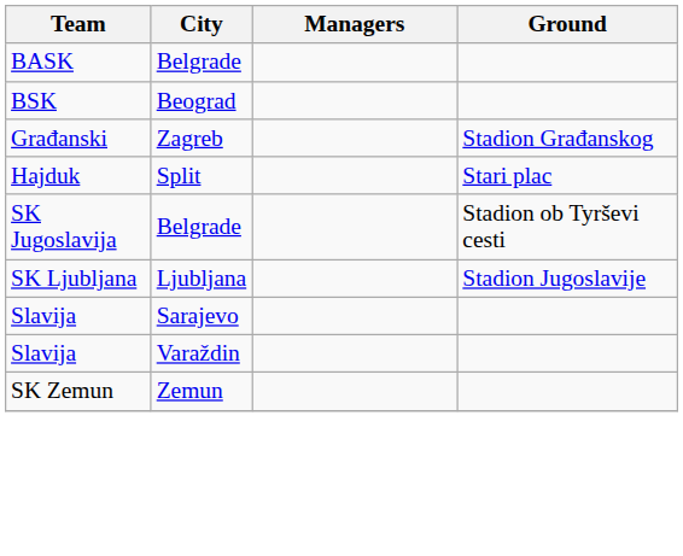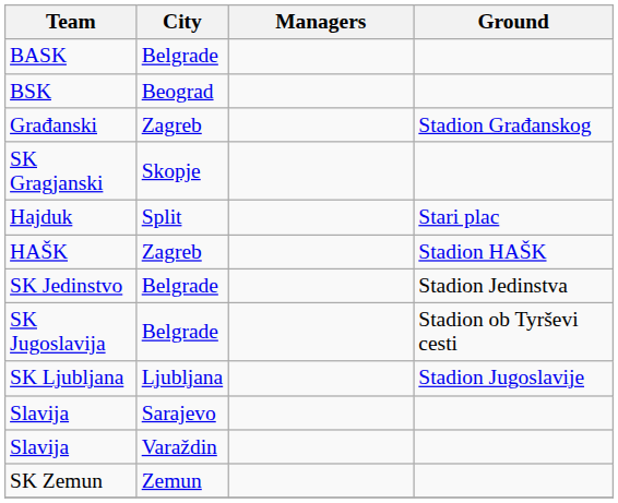+ row: SK Gragjanski | Skopje
+ row: HAŠK | Zagreb | Stadion HAŠK
+ row: SK Jedinstvo | Belgrade | Stadion Jedinstva
